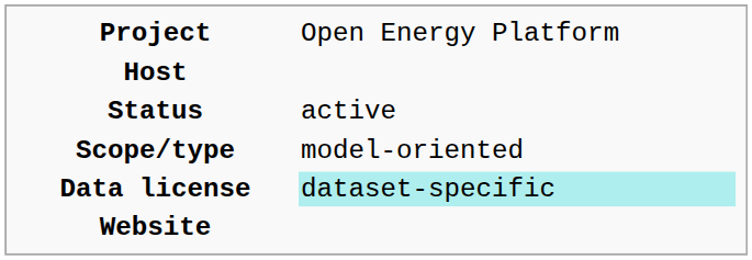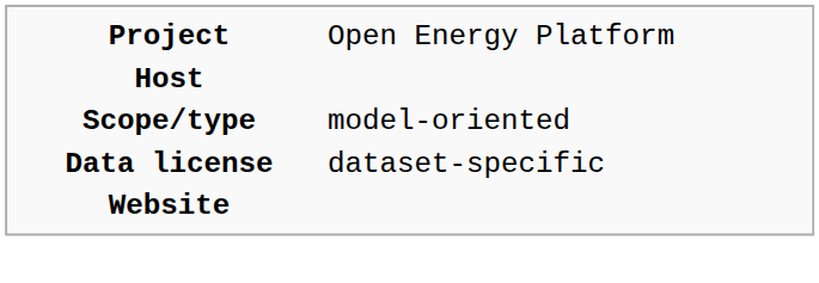- row: Status | active
Data license | column 2: paleturquoise background -> no background
